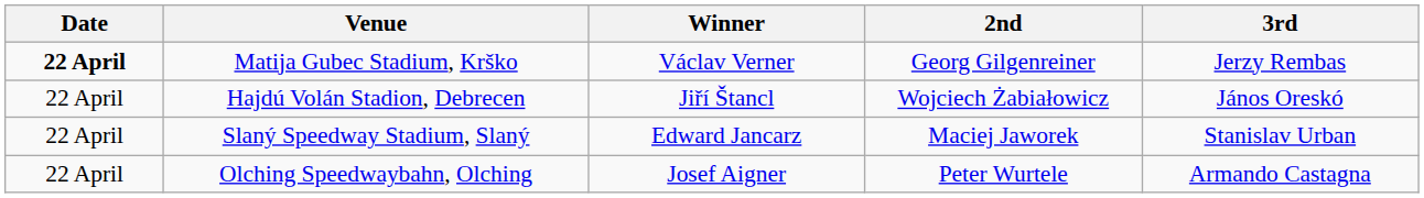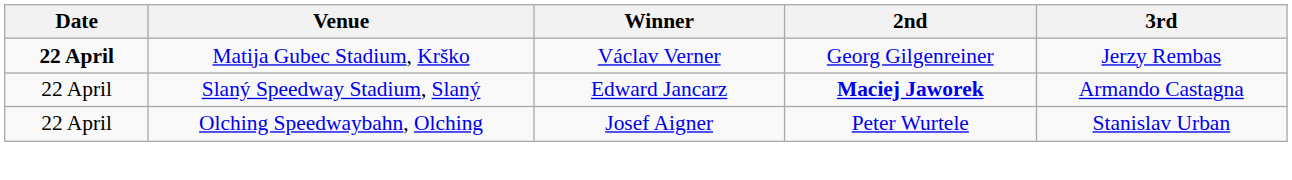- row: 22 April | Hajdú Volán Stadion, Debrecen | Jiří Štancl | Wojciech Żabiałowicz | János Oreskó
Slaný Speedway Stadium, Slaný | 2nd: normal -> bold
Slaný Speedway Stadium, Slaný | 3rd: Stanislav Urban -> Armando Castagna
Olching Speedwaybahn, Olching | 3rd: Armando Castagna -> Stanislav Urban
